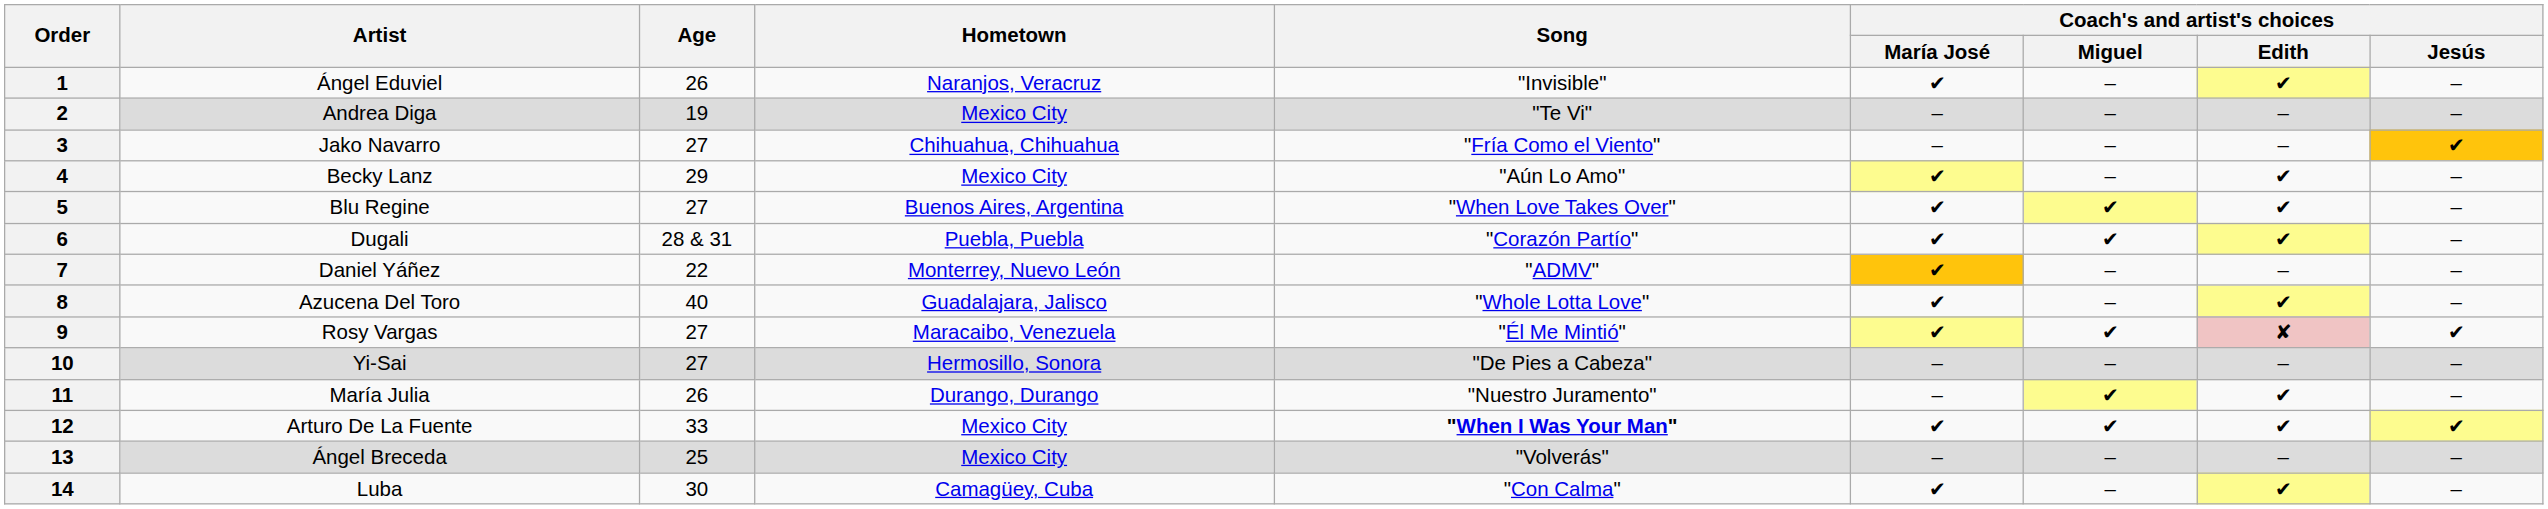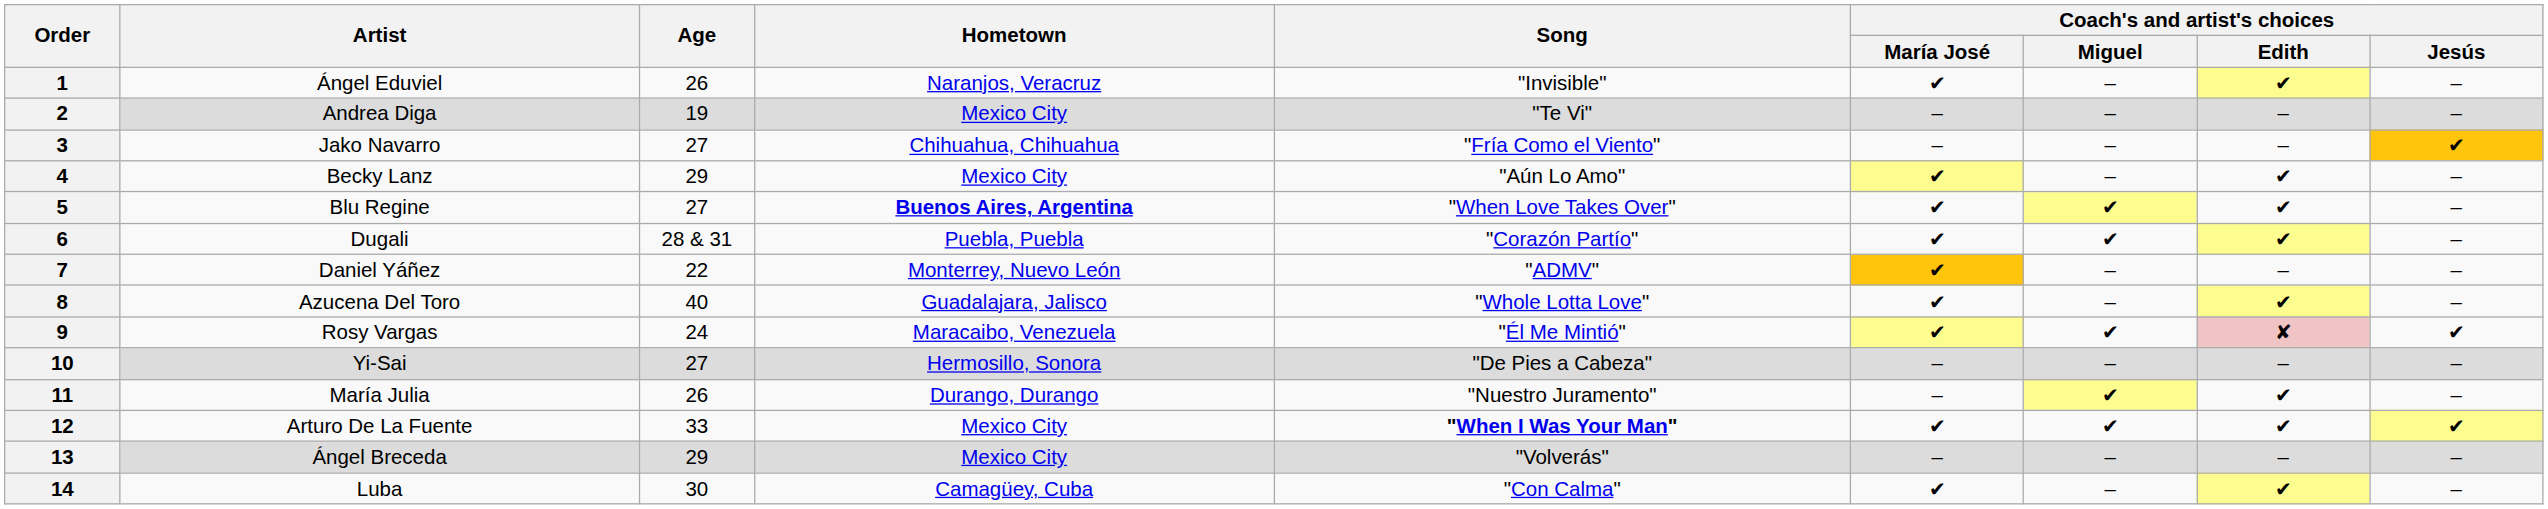5 | Hometown: normal -> bold
9 | Age: 27 -> 24
13 | Age: 25 -> 29
